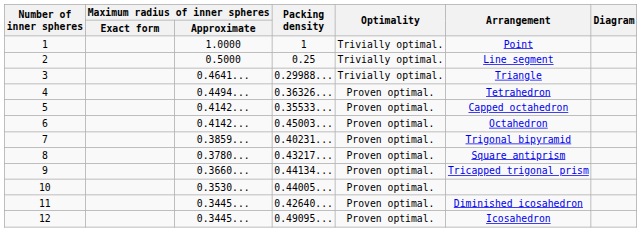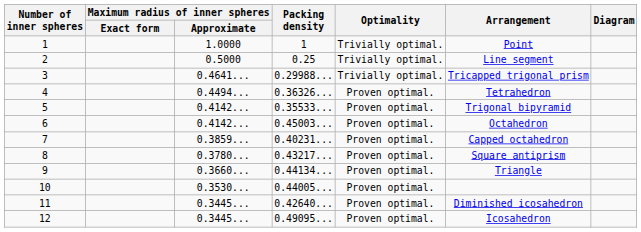3 | Arrangement: Triangle -> Tricapped trigonal prism
5 | Arrangement: Capped octahedron -> Trigonal bipyramid
7 | Arrangement: Trigonal bipyramid -> Capped octahedron
9 | Arrangement: Tricapped trigonal prism -> Triangle
